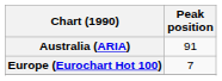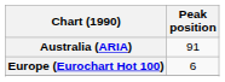Europe (Eurochart Hot 100) | Peak position: 7 -> 6
